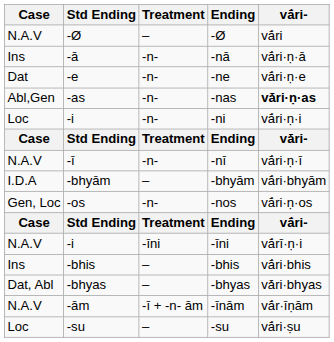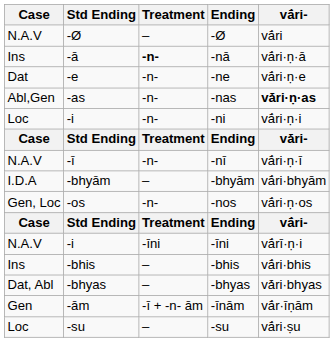-nā | Treatment: normal -> bold
-īnām | Case: N.A.V -> Gen
